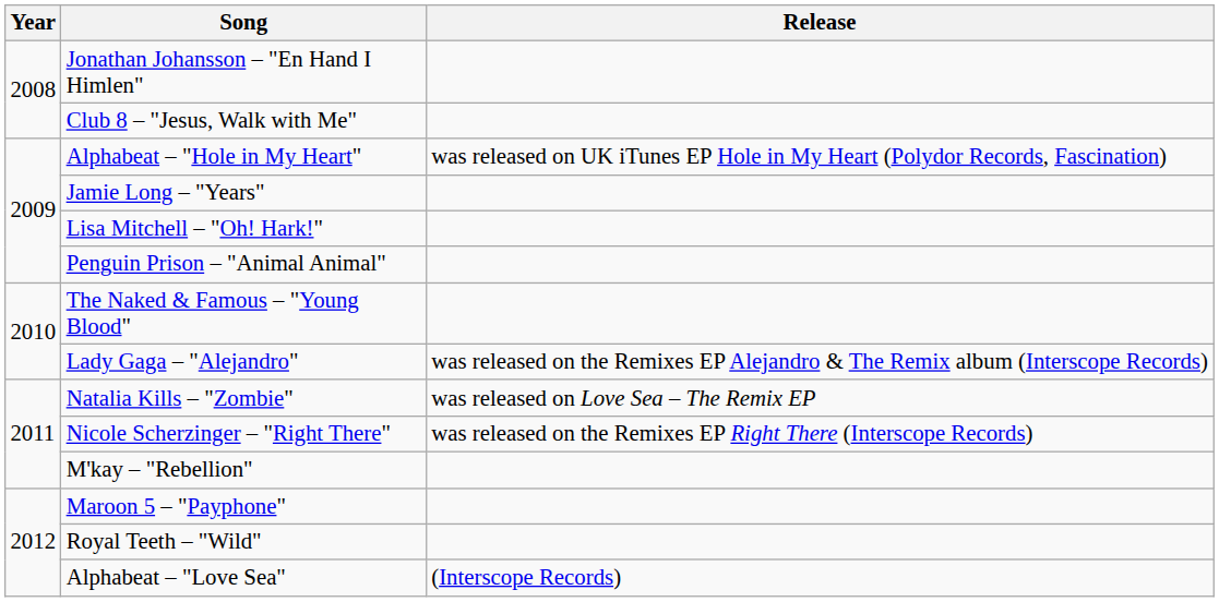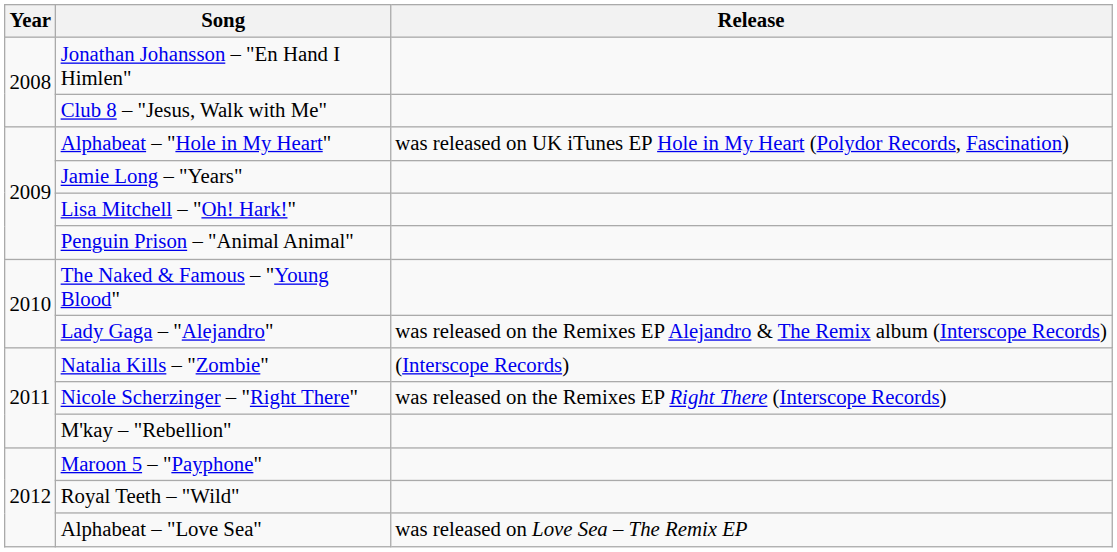Natalia Kills – "Zombie" | Release: was released on Love Sea – The Remix EP -> (Interscope Records)
Alphabeat – "Love Sea" | Release: (Interscope Records) -> was released on Love Sea – The Remix EP
